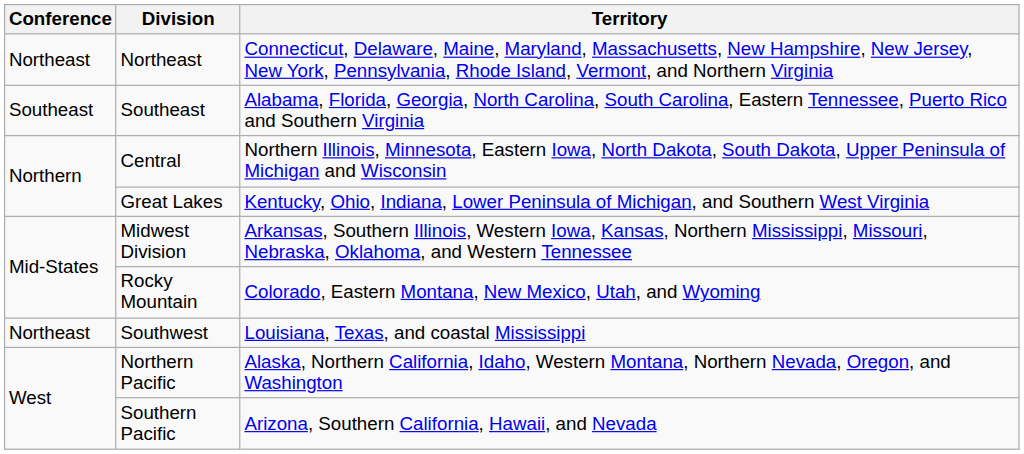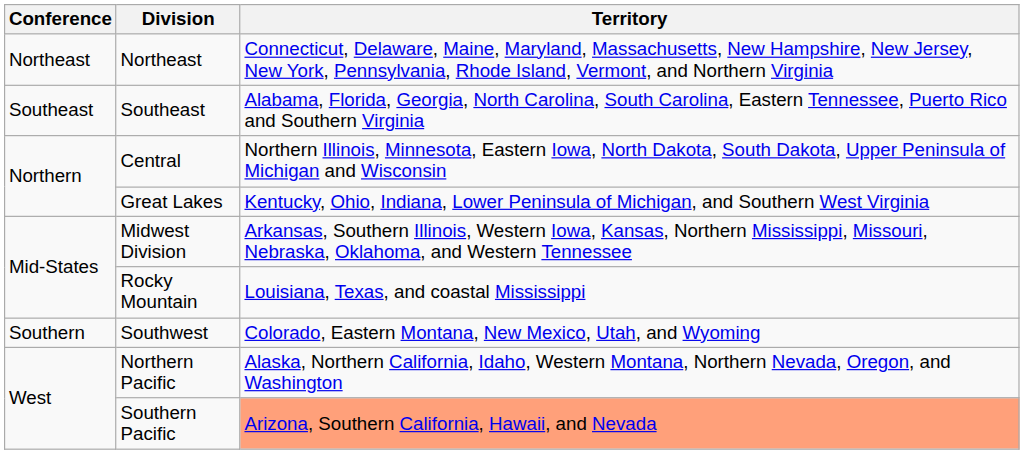Rocky Mountain | Territory: Colorado, Eastern Montana, New Mexico, Utah, and Wyoming -> Louisiana, Texas, and coastal Mississippi
Southwest | Conference: Northeast -> Southern
Southwest | Territory: Louisiana, Texas, and coastal Mississippi -> Colorado, Eastern Montana, New Mexico, Utah, and Wyoming
Southern Pacific | Territory: no background -> lightsalmon background
